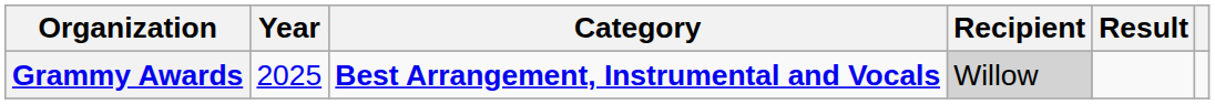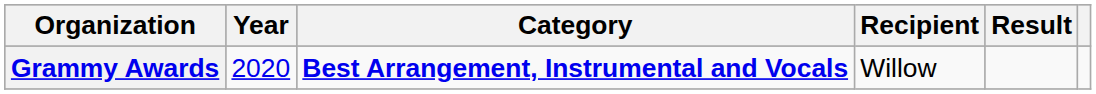Grammy Awards | Year: 2025 -> 2020
Grammy Awards | Recipient: lightgrey background -> no background
